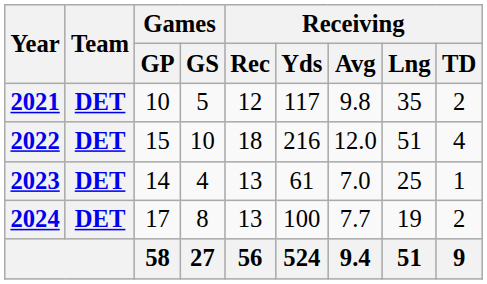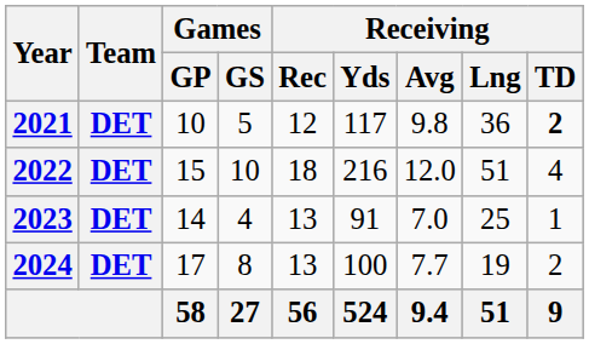2021 | Receiving / Lng: 35 -> 36
2021 | Receiving / TD: normal -> bold
2023 | Receiving / Yds: 61 -> 91
